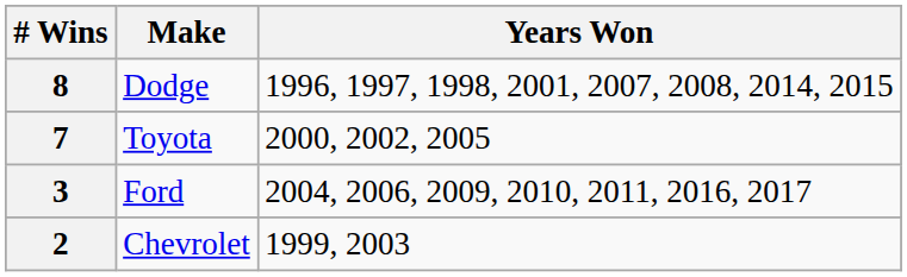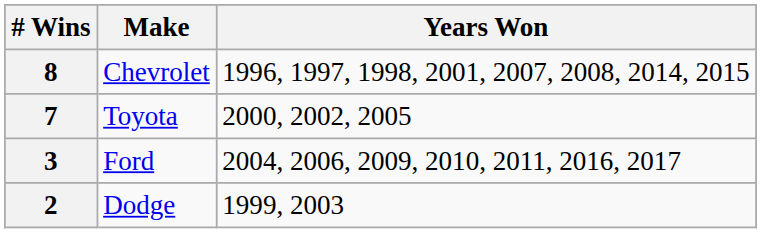8 | Make: Dodge -> Chevrolet
2 | Make: Chevrolet -> Dodge
